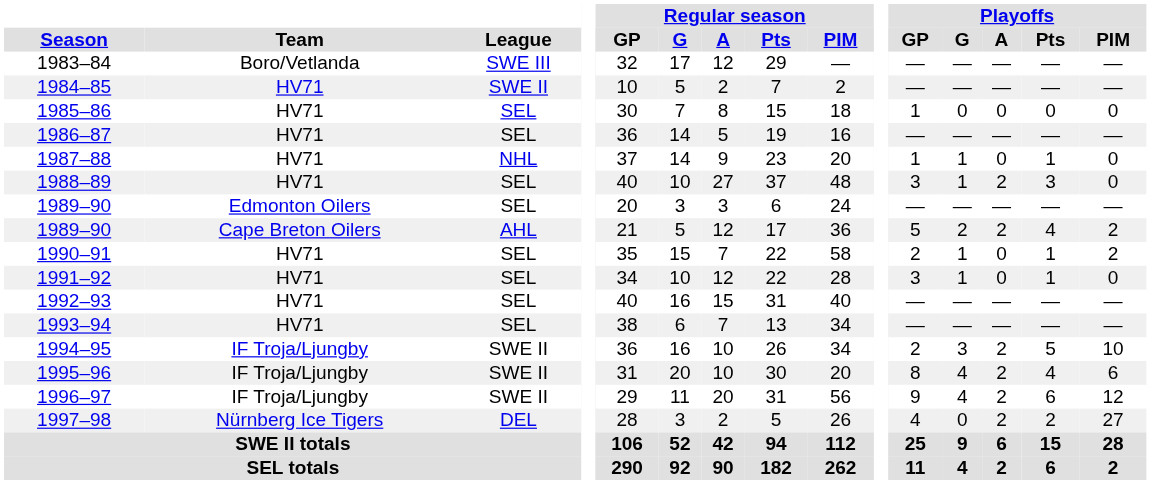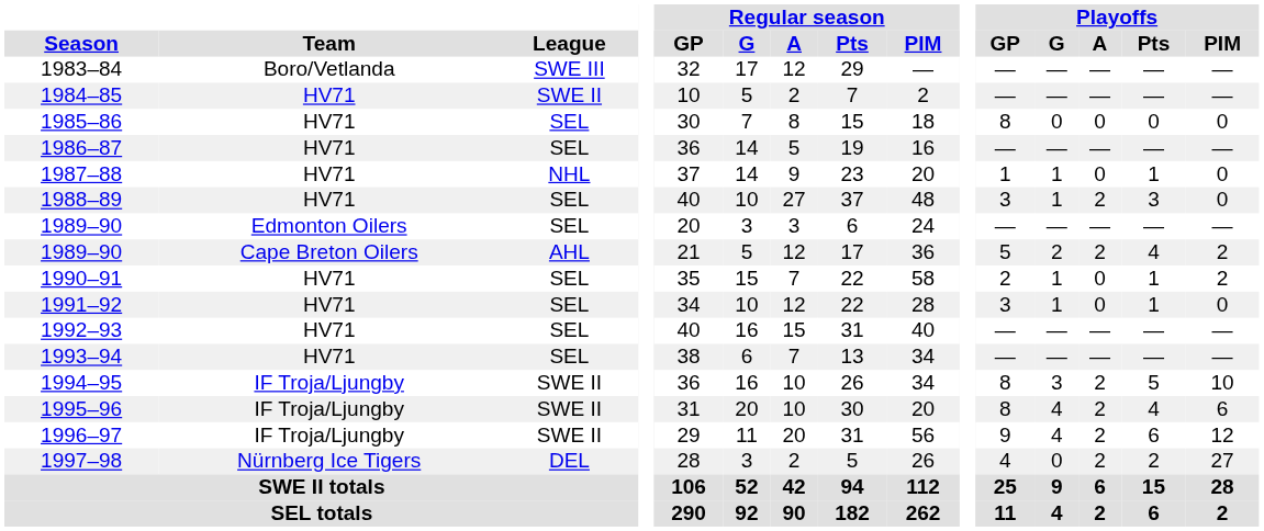1985–86 | Playoffs / GP: 1 -> 8
1994–95 | Playoffs / GP: 2 -> 8
